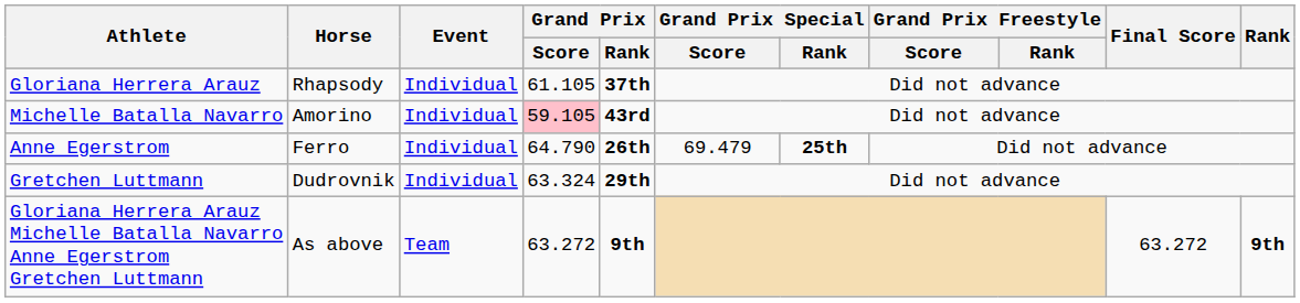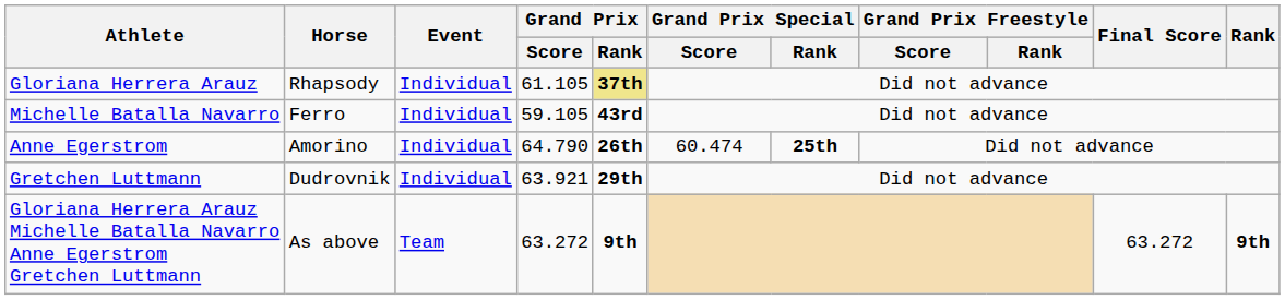Gloriana Herrera Arauz | Grand Prix / Rank: no background -> khaki background
Michelle Batalla Navarro | Horse: Amorino -> Ferro
Michelle Batalla Navarro | Grand Prix / Score: pink background -> no background
Anne Egerstrom | Horse: Ferro -> Amorino
Anne Egerstrom | Grand Prix Special / Score: 69.479 -> 60.474
Gretchen Luttmann | Grand Prix / Score: 63.324 -> 63.921
